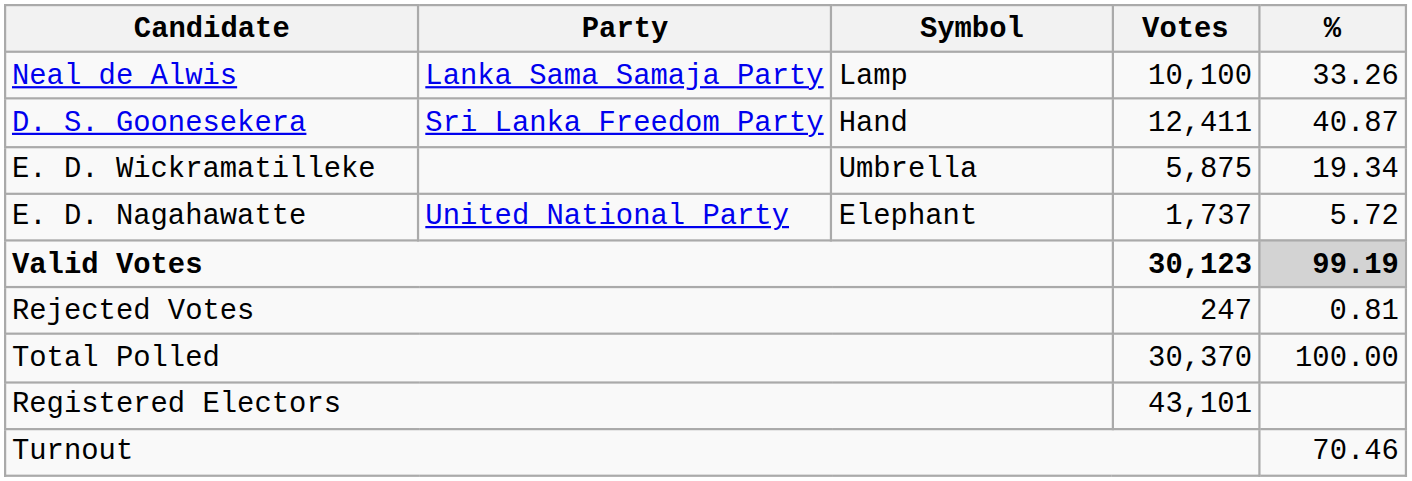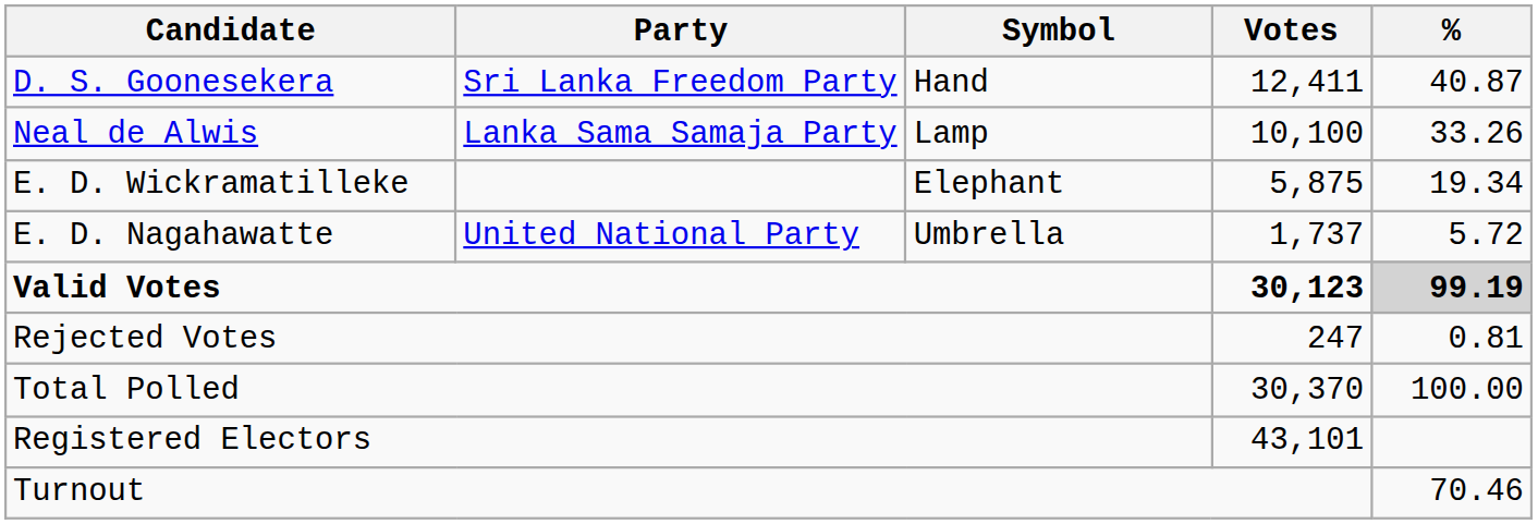rows swapped: D. S. Goonesekera <-> Neal de Alwis
E. D. Wickramatilleke | Symbol: Umbrella -> Elephant
E. D. Nagahawatte | Symbol: Elephant -> Umbrella
